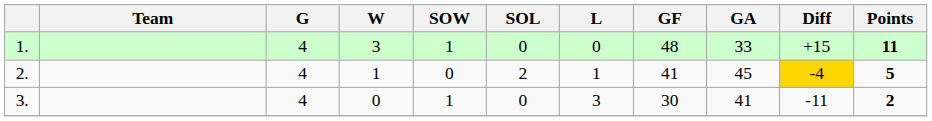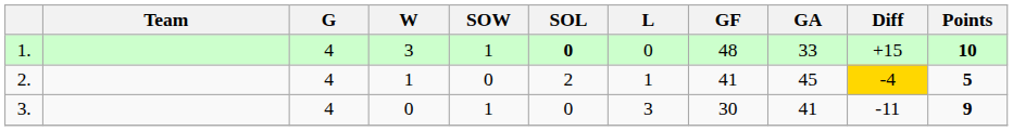1. | SOL: normal -> bold
1. | Points: 11 -> 10
3. | Points: 2 -> 9
